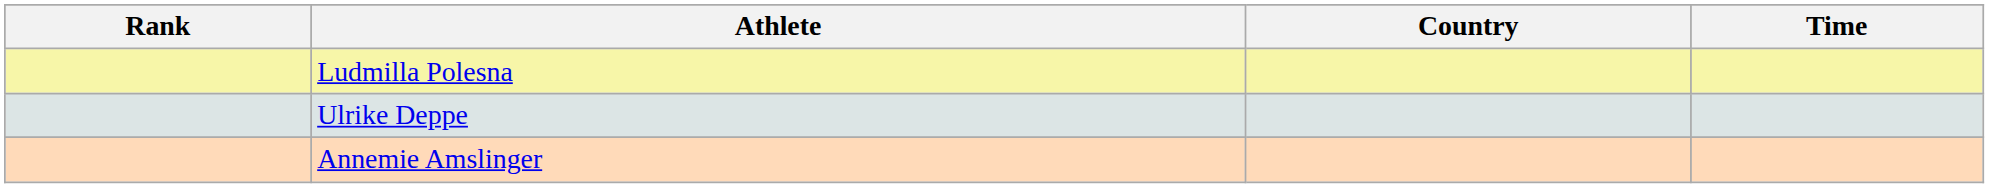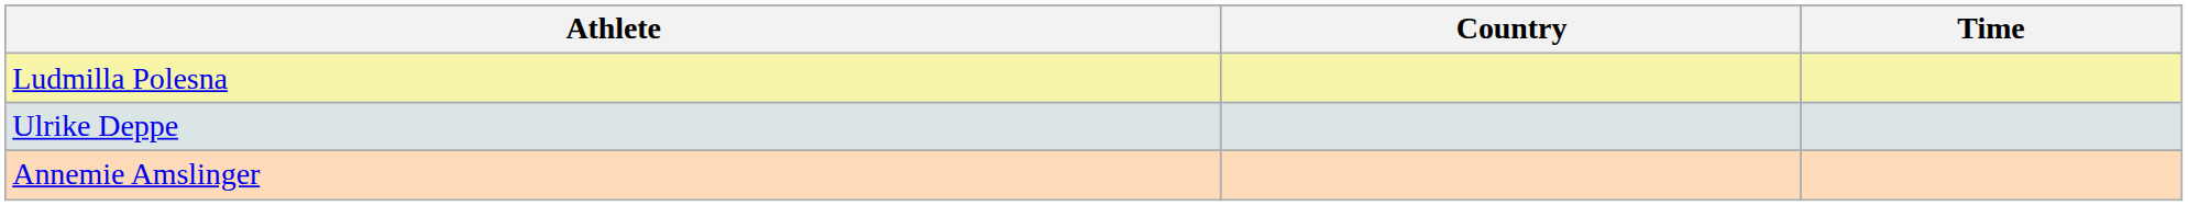- column: Rank
